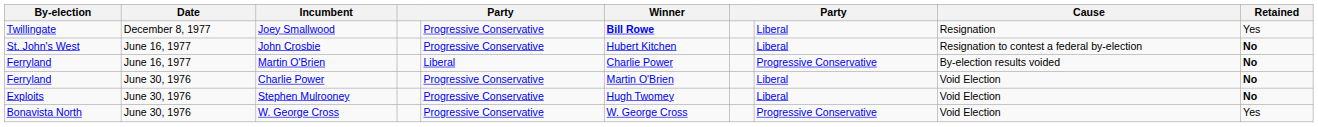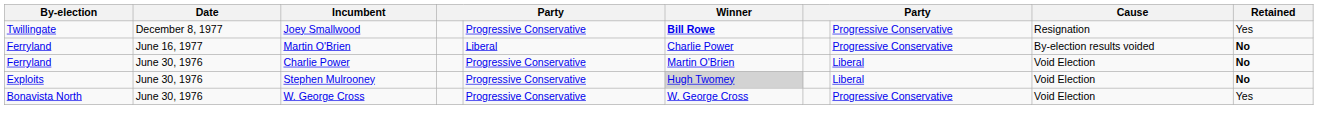Joey Smallwood | column 8: Liberal -> Progressive Conservative
- row: St. John's West | June 16, 1977 | John Crosbie | Progressive Conservative | Hubert Kitchen | Liberal | Resignation to contest a federal by-election | No
Stephen Mulrooney | Winner: no background -> lightgrey background
